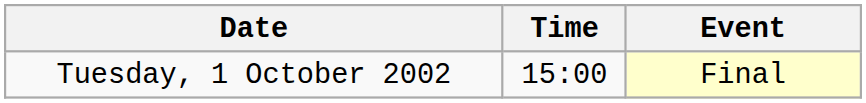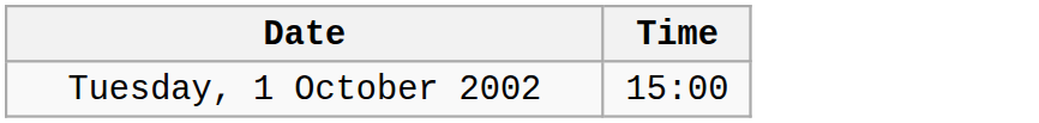- column: Event | Final
